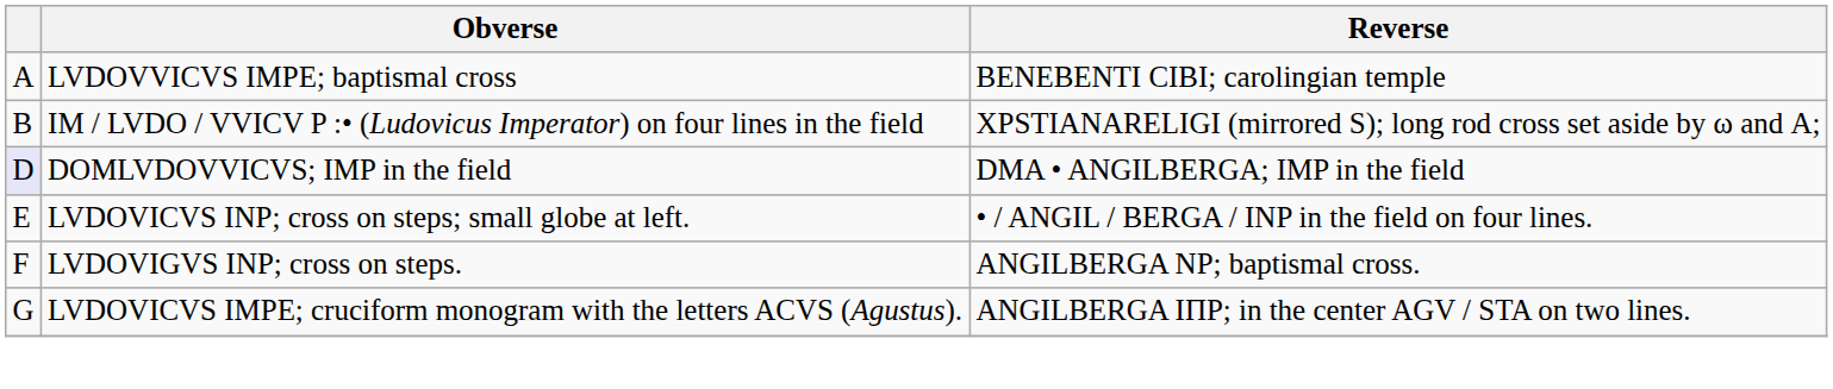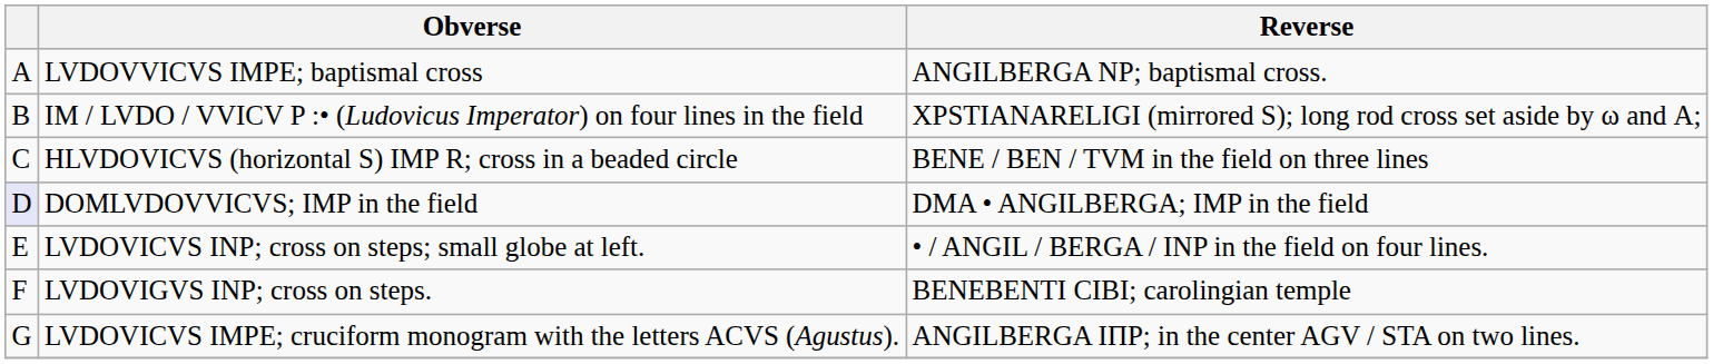LVDOVVICVS IMPE; baptismal cross | Reverse: BENEBENTI CIBI; carolingian temple -> ANGILBERGA NP; baptismal cross.
+ row: C | HLVDOVICVS (horizontal S) IMP R; cross in a beaded circle | BENE / BEN / TVM in the field on three lines
LVDOVIGVS INP; cross on steps. | Reverse: ANGILBERGA NP; baptismal cross. -> BENEBENTI CIBI; carolingian temple
